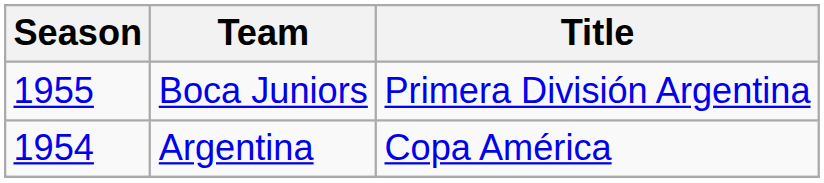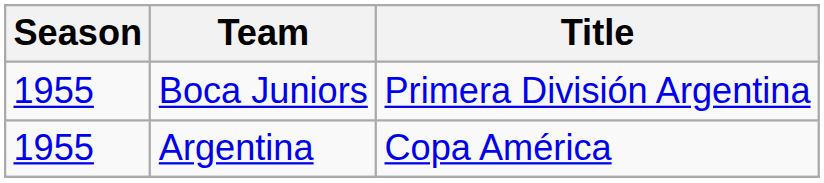Argentina | Season: 1954 -> 1955
